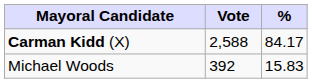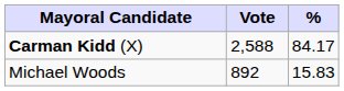Michael Woods | Vote: 392 -> 892
